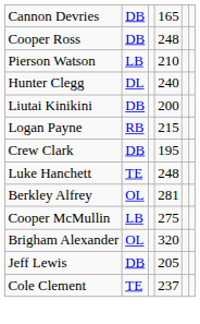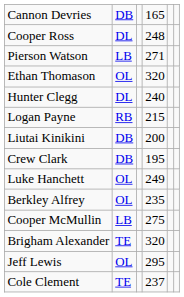Cooper Ross | column 2: DB -> DL
Pierson Watson | column 4: 210 -> 271
+ row: Ethan Thomason | OL | 320
rows swapped: Logan Payne <-> Liutai Kinikini
Luke Hanchett | column 2: TE -> OL
Luke Hanchett | column 4: 248 -> 249
Berkley Alfrey | column 4: 281 -> 235
Brigham Alexander | column 2: OL -> TE
Jeff Lewis | column 2: DB -> OL
Jeff Lewis | column 4: 205 -> 295
